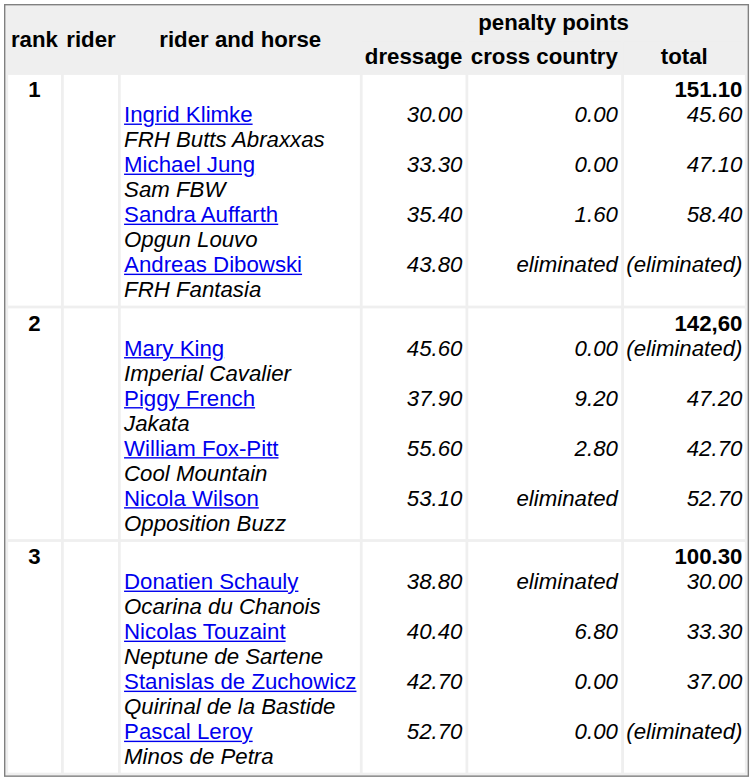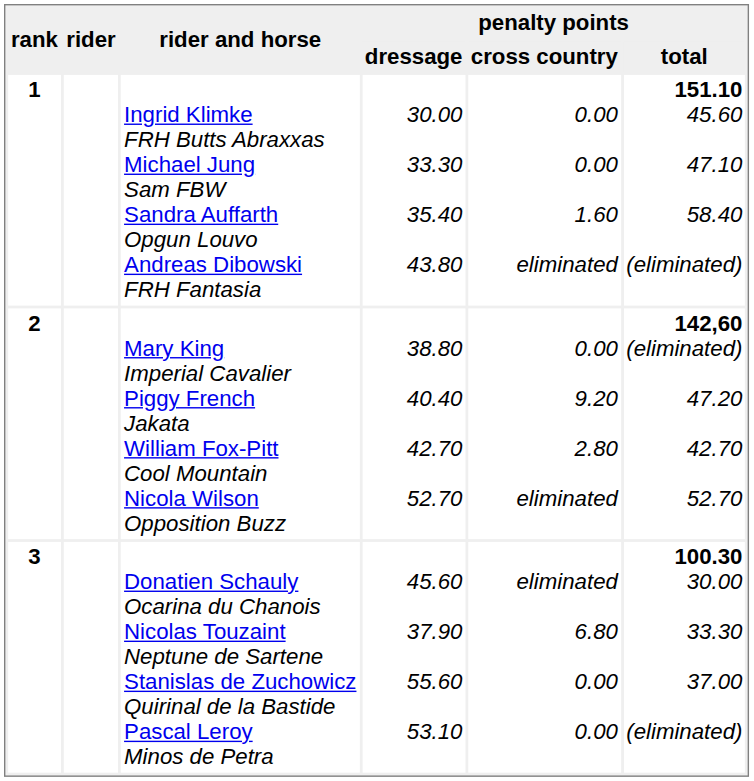2 | penalty points / dressage: 45.60 37.90 55.60 53.10 -> 38.80 40.40 42.70 52.70
3 | penalty points / dressage: 38.80 40.40 42.70 52.70 -> 45.60 37.90 55.60 53.10
